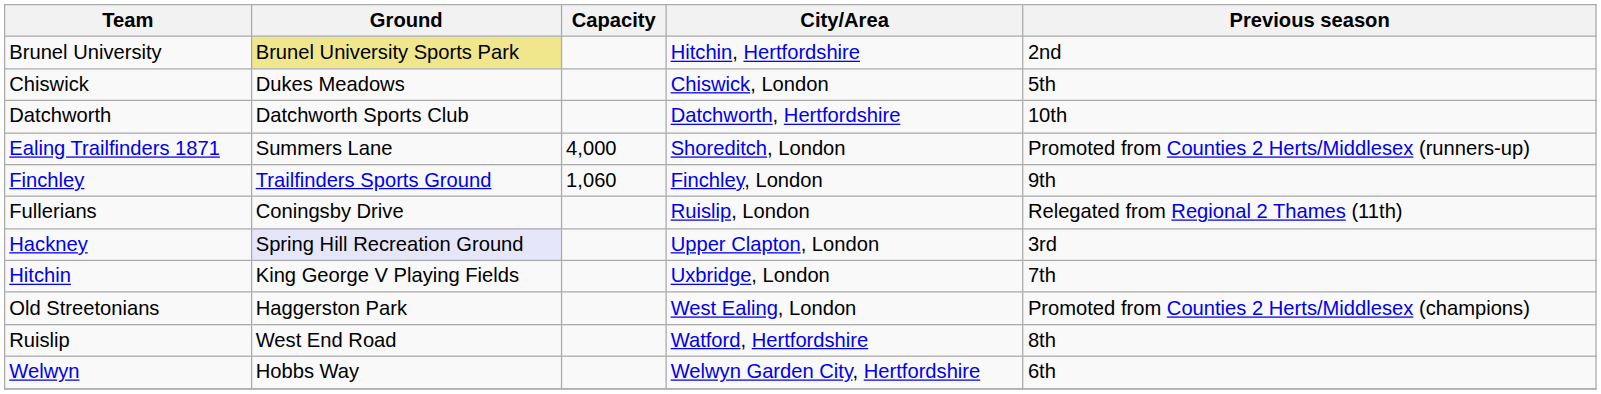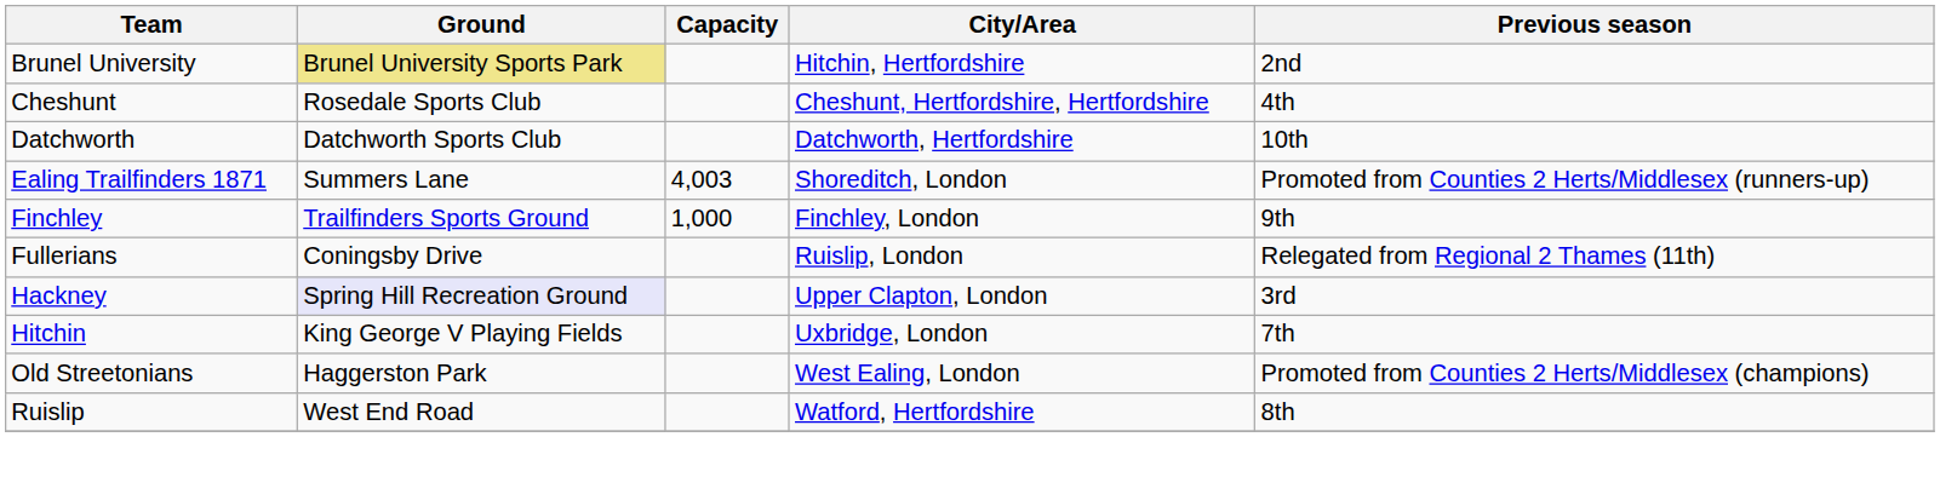+ row: Cheshunt | Rosedale Sports Club | Cheshunt, Hertfordshire, Hertfordshire | 4th
- row: Chiswick | Dukes Meadows | Chiswick, London | 5th
Ealing Trailfinders 1871 | Capacity: 4,000 -> 4,003
Finchley | Capacity: 1,060 -> 1,000
- row: Welwyn | Hobbs Way | Welwyn Garden City, Hertfordshire | 6th
